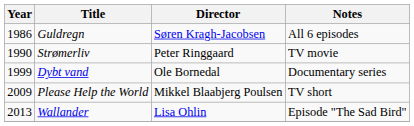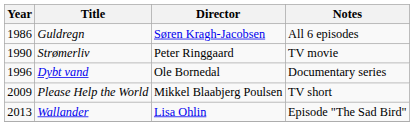Dybt vand | Year: 1999 -> 1996
